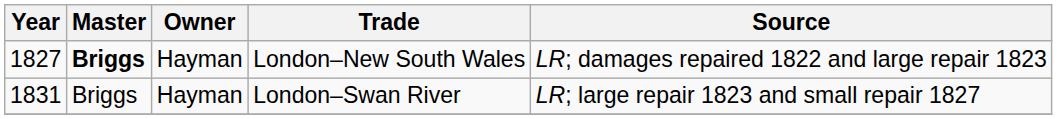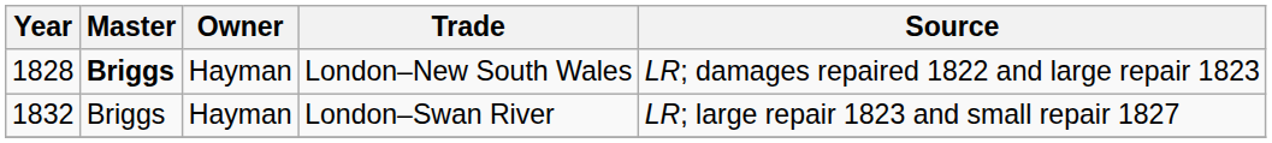London–New South Wales | Year: 1827 -> 1828
London–Swan River | Year: 1831 -> 1832
